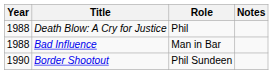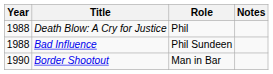Bad Influence | Role: Man in Bar -> Phil Sundeen
Border Shootout | Role: Phil Sundeen -> Man in Bar
